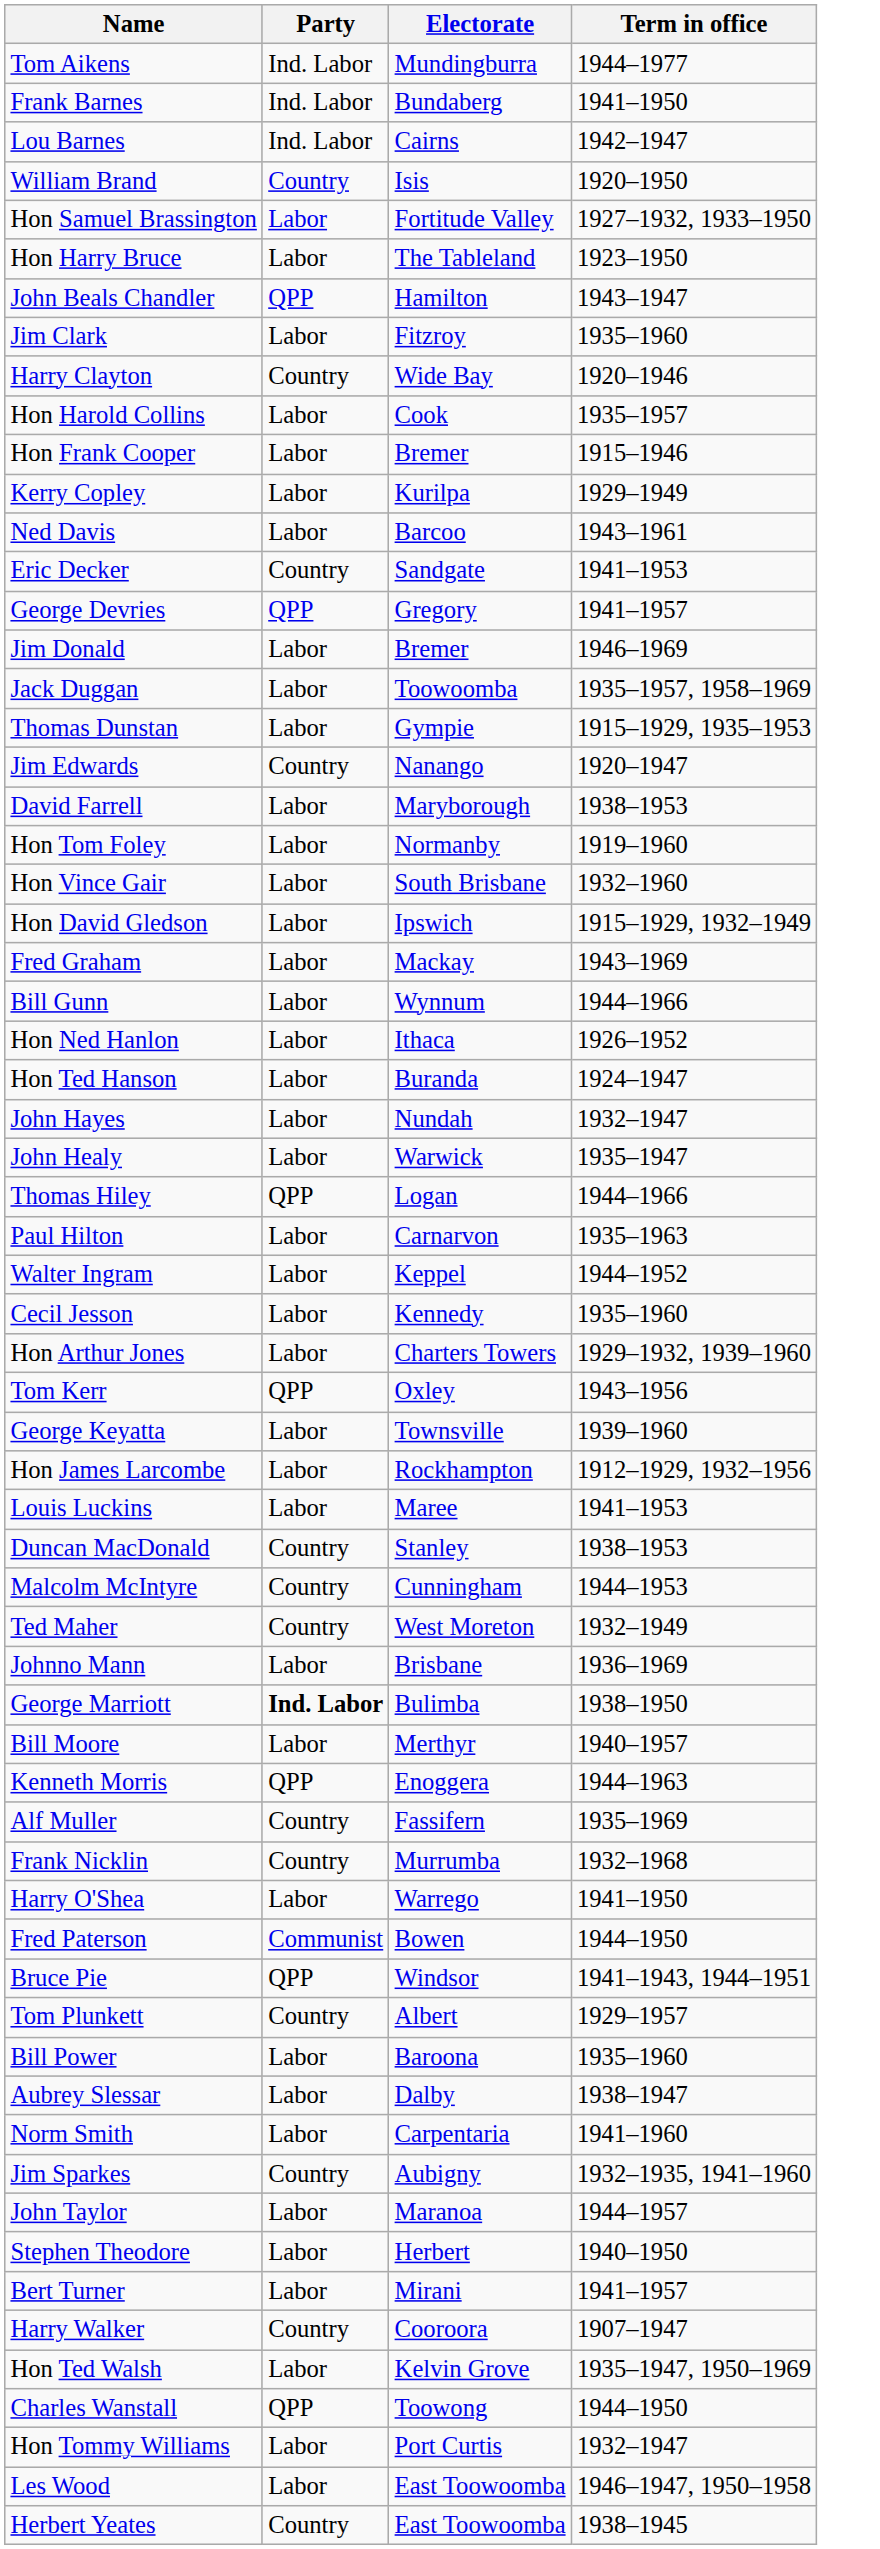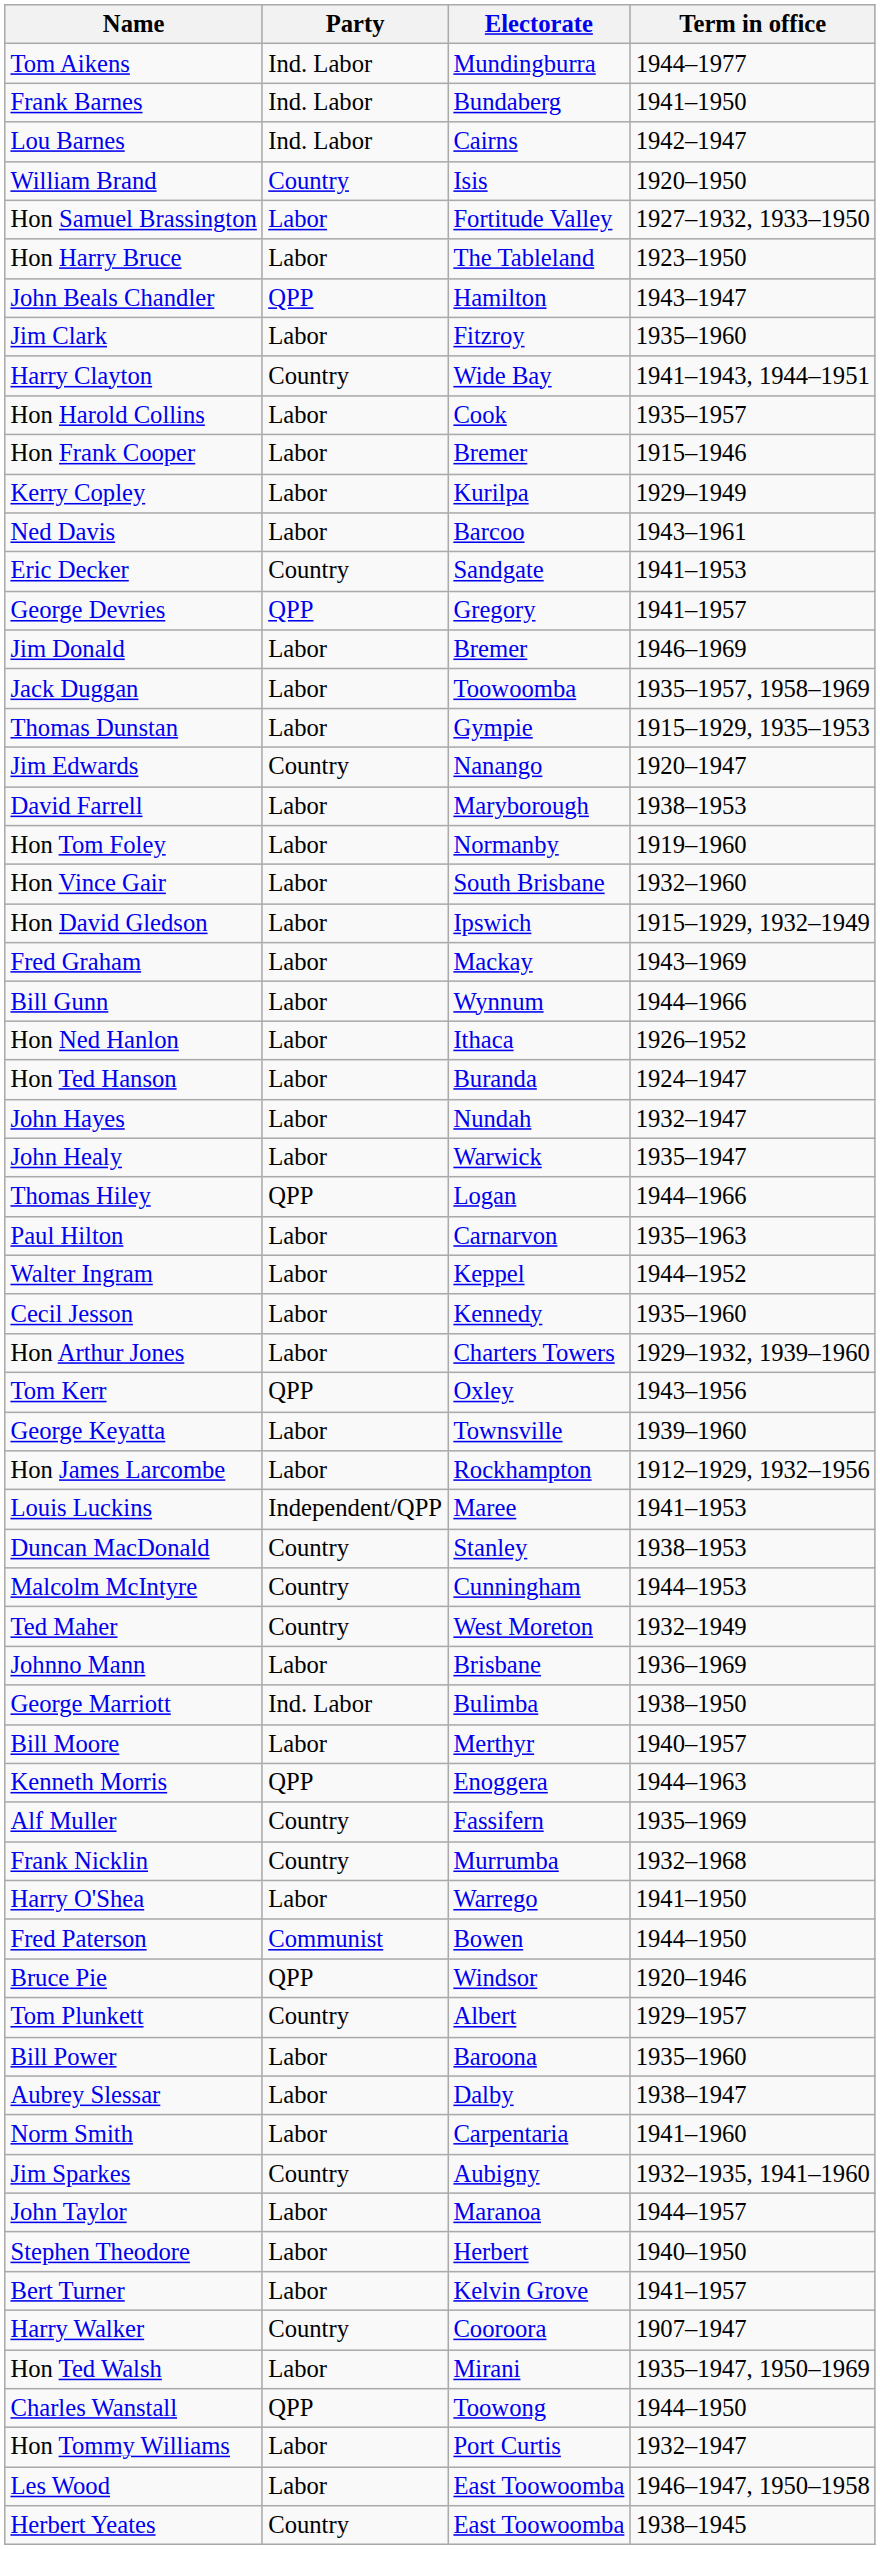Harry Clayton | Term in office: 1920–1946 -> 1941–1943, 1944–1951
Louis Luckins | Party: Labor -> Independent/QPP
George Marriott | Party: bold -> normal
Bruce Pie | Term in office: 1941–1943, 1944–1951 -> 1920–1946
Bert Turner | Electorate: Mirani -> Kelvin Grove
Hon Ted Walsh | Electorate: Kelvin Grove -> Mirani
